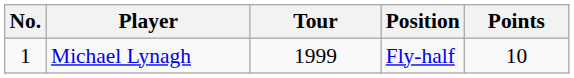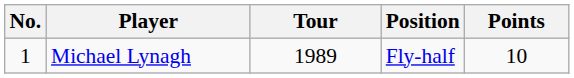Michael Lynagh | Tour: 1999 -> 1989
